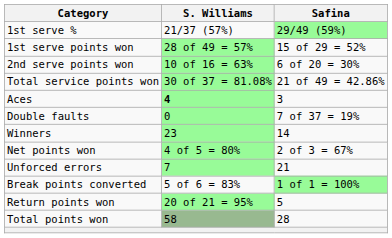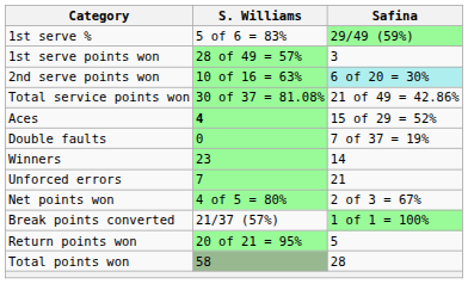1st serve % | S. Williams: 21/37 (57%) -> 5 of 6 = 83%
1st serve points won | Safina: 15 of 29 = 52% -> 3
2nd serve points won | Safina: no background -> paleturquoise background
Aces | Safina: 3 -> 15 of 29 = 52%
rows swapped: Unforced errors <-> Net points won
Break points converted | S. Williams: 5 of 6 = 83% -> 21/37 (57%)
